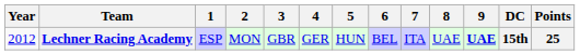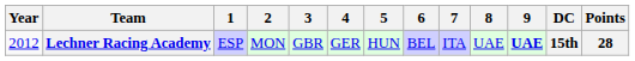Lechner Racing Academy | Points: 25 -> 28
